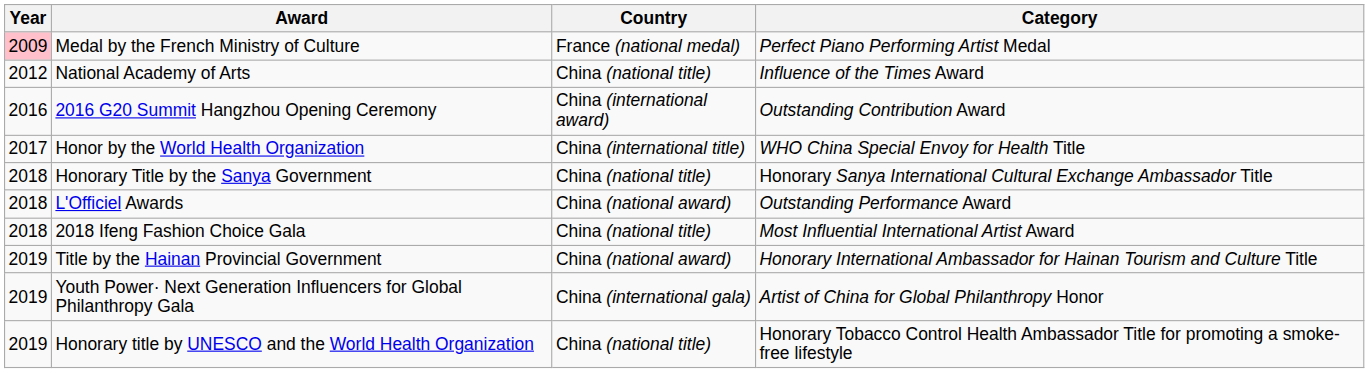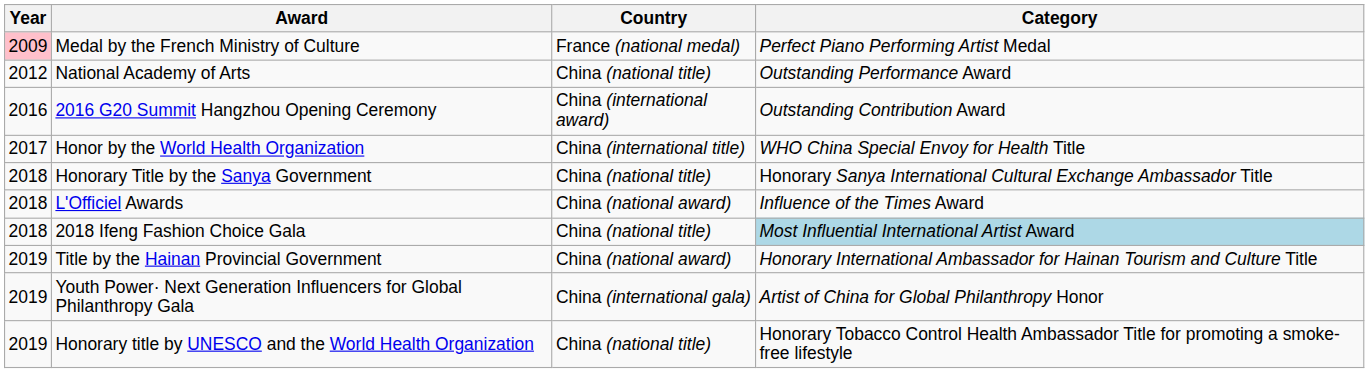National Academy of Arts | Category: Influence of the Times Award -> Outstanding Performance Award
L'Officiel Awards | Category: Outstanding Performance Award -> Influence of the Times Award
2018 Ifeng Fashion Choice Gala | Category: no background -> lightblue background
